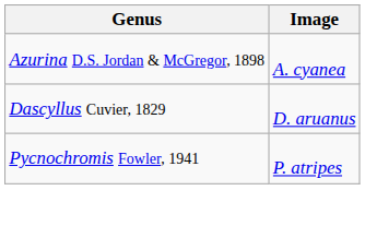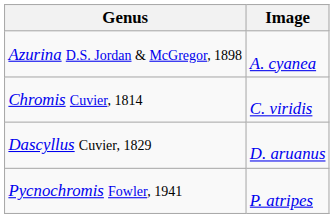+ row: Chromis Cuvier, 1814 | C. viridis
